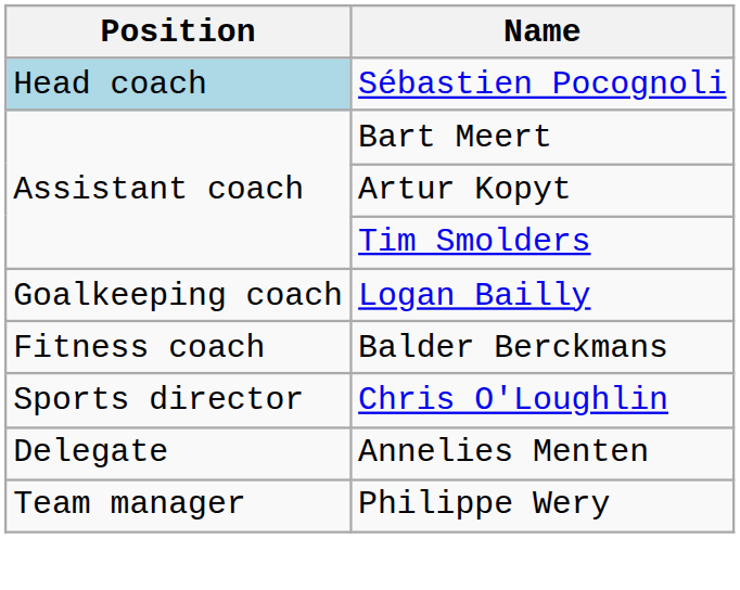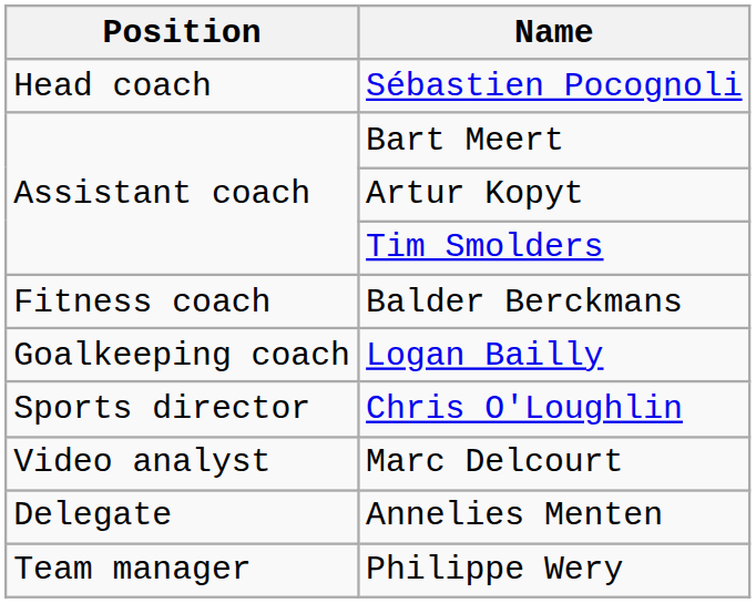Sébastien Pocognoli | Position: lightblue background -> no background
rows swapped: Logan Bailly <-> Balder Berckmans
+ row: Video analyst | Marc Delcourt
